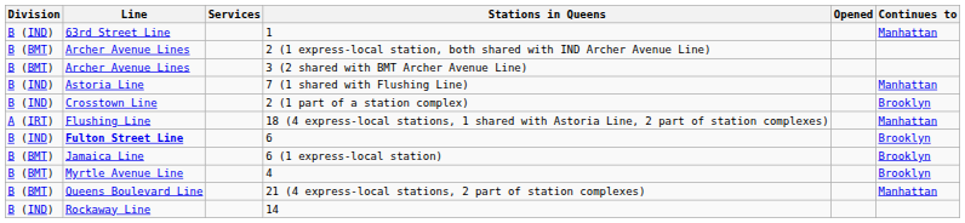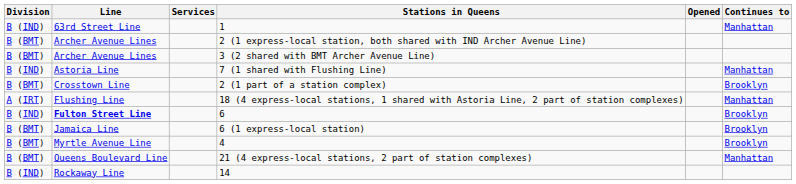2 (1 part of a station complex) | Division: B (IND) -> B (BMT)
